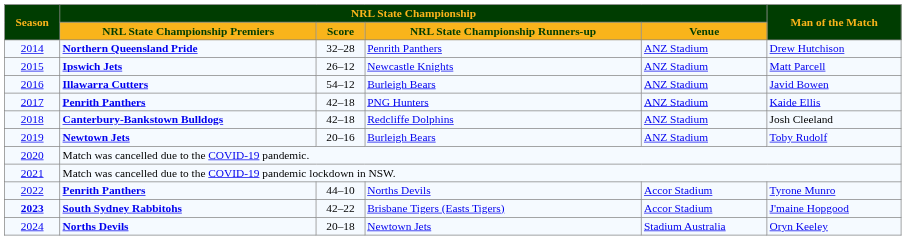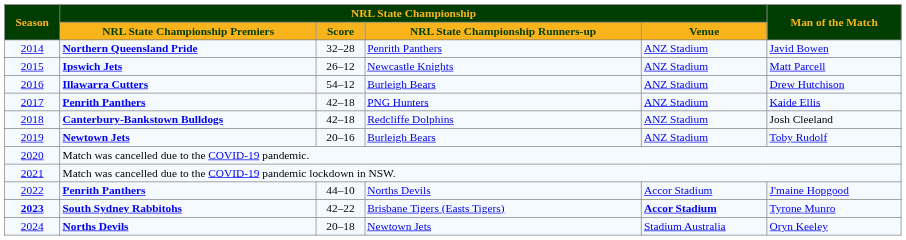Northern Queensland Pride | Man of the Match: Drew Hutchison -> Javid Bowen
Illawarra Cutters | Man of the Match: Javid Bowen -> Drew Hutchison
Penrith Panthers / Norths Devils | Man of the Match: Tyrone Munro -> J'maine Hopgood
South Sydney Rabbitohs | NRL State Championship / Venue: normal -> bold
South Sydney Rabbitohs | Man of the Match: J'maine Hopgood -> Tyrone Munro
